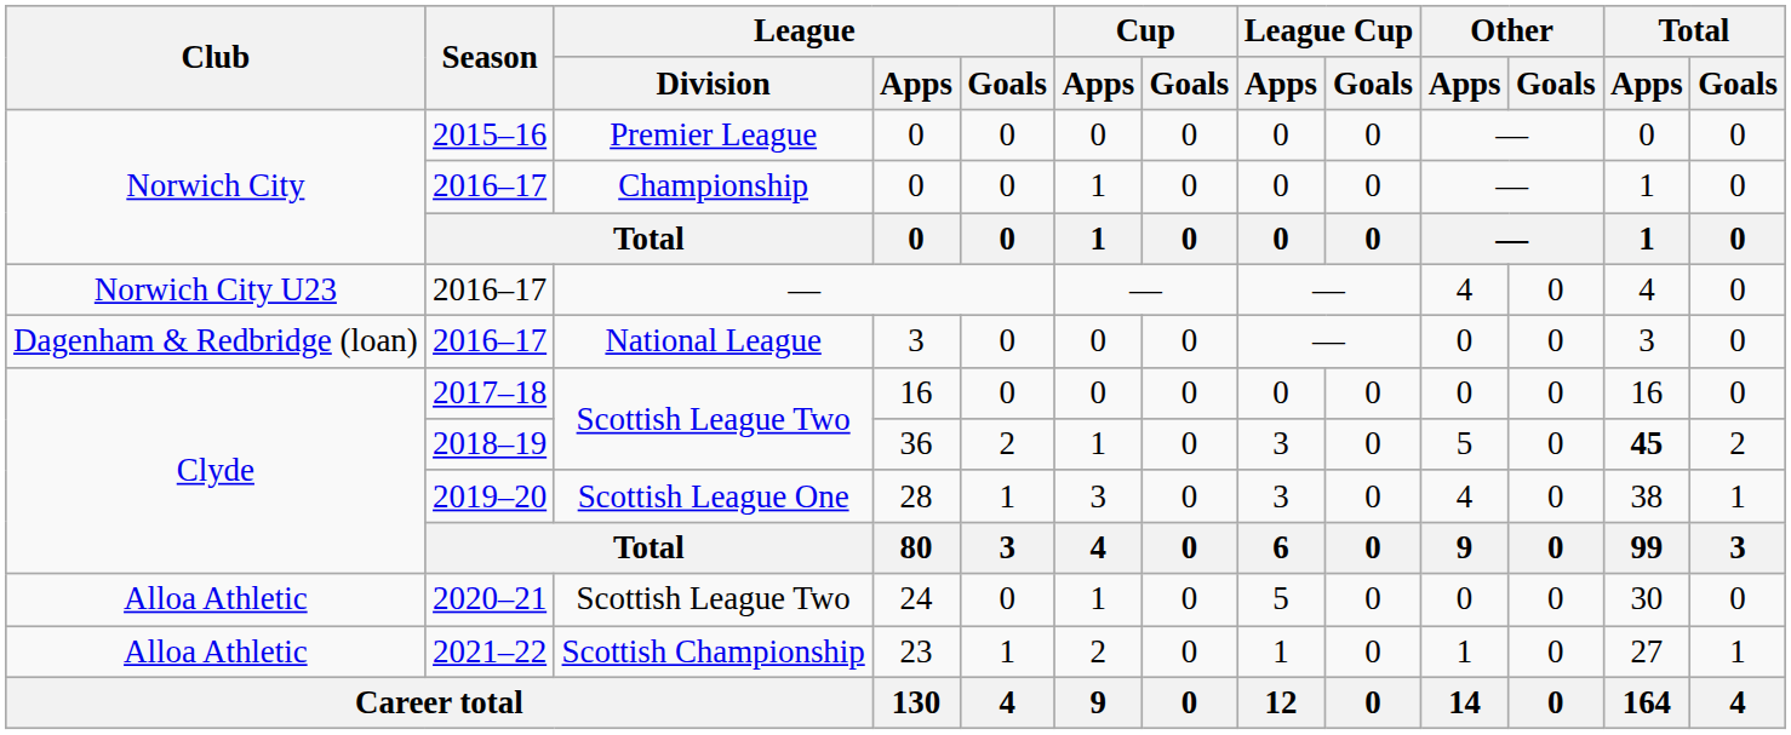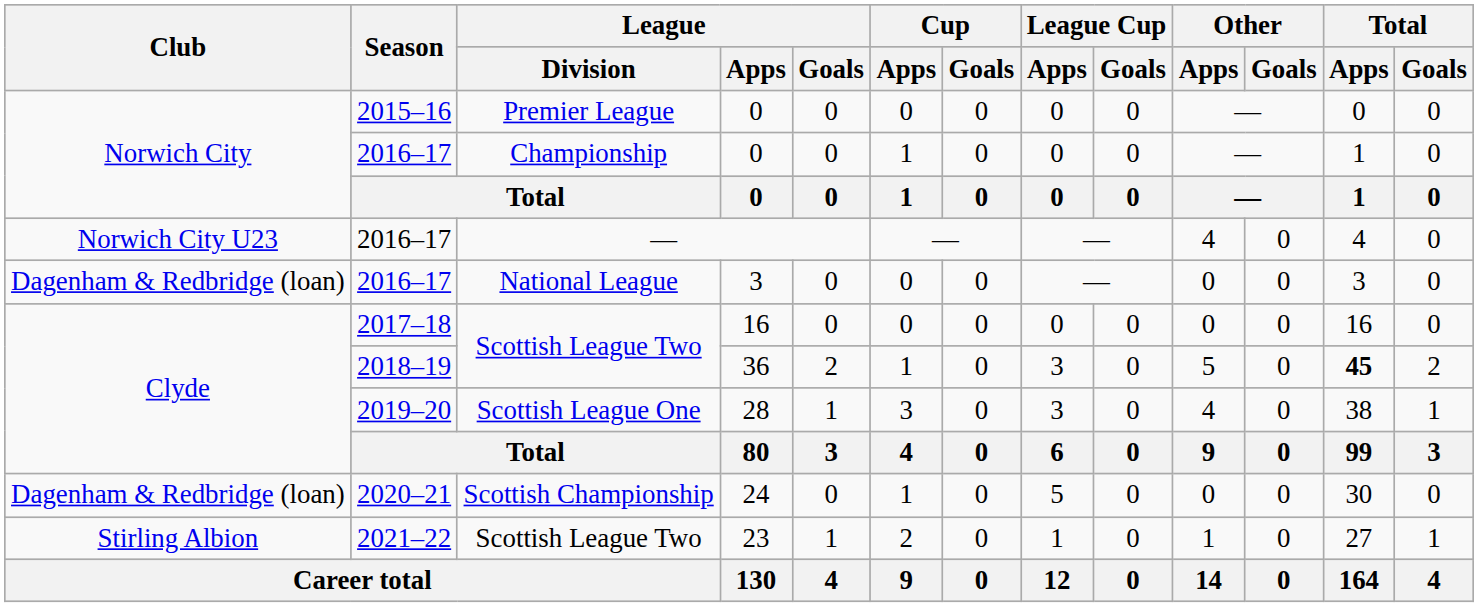24 | Club: Alloa Athletic -> Dagenham & Redbridge (loan)
24 | League / Division: Scottish League Two -> Scottish Championship
23 | Club: Alloa Athletic -> Stirling Albion
23 | League / Division: Scottish Championship -> Scottish League Two
